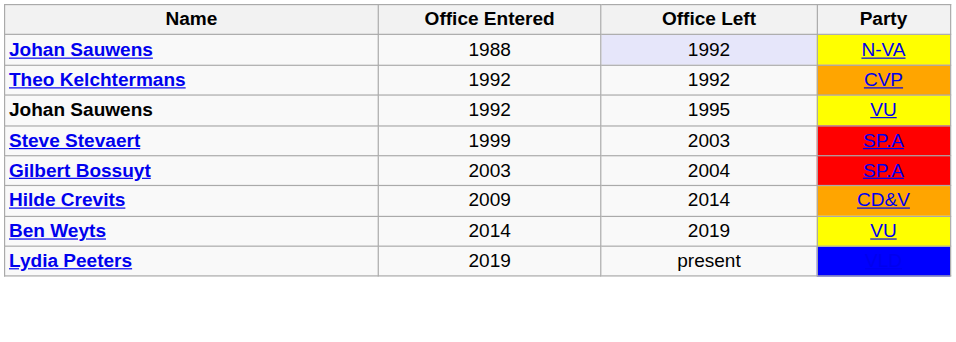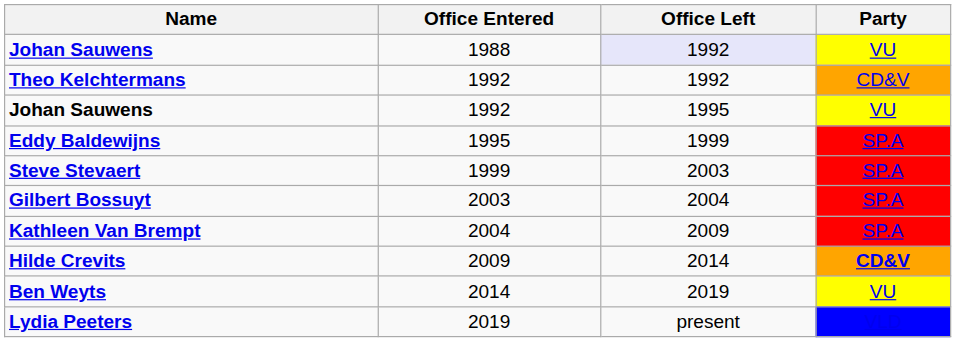Johan Sauwens / 1988 | Party: N-VA -> VU
Theo Kelchtermans | Party: CVP -> CD&V
+ row: Eddy Baldewijns | 1995 | 1999 | SP.A
+ row: Kathleen Van Brempt | 2004 | 2009 | SP.A
Hilde Crevits | Party: normal -> bold
